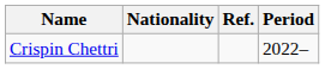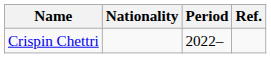columns swapped: Period <-> Ref.
